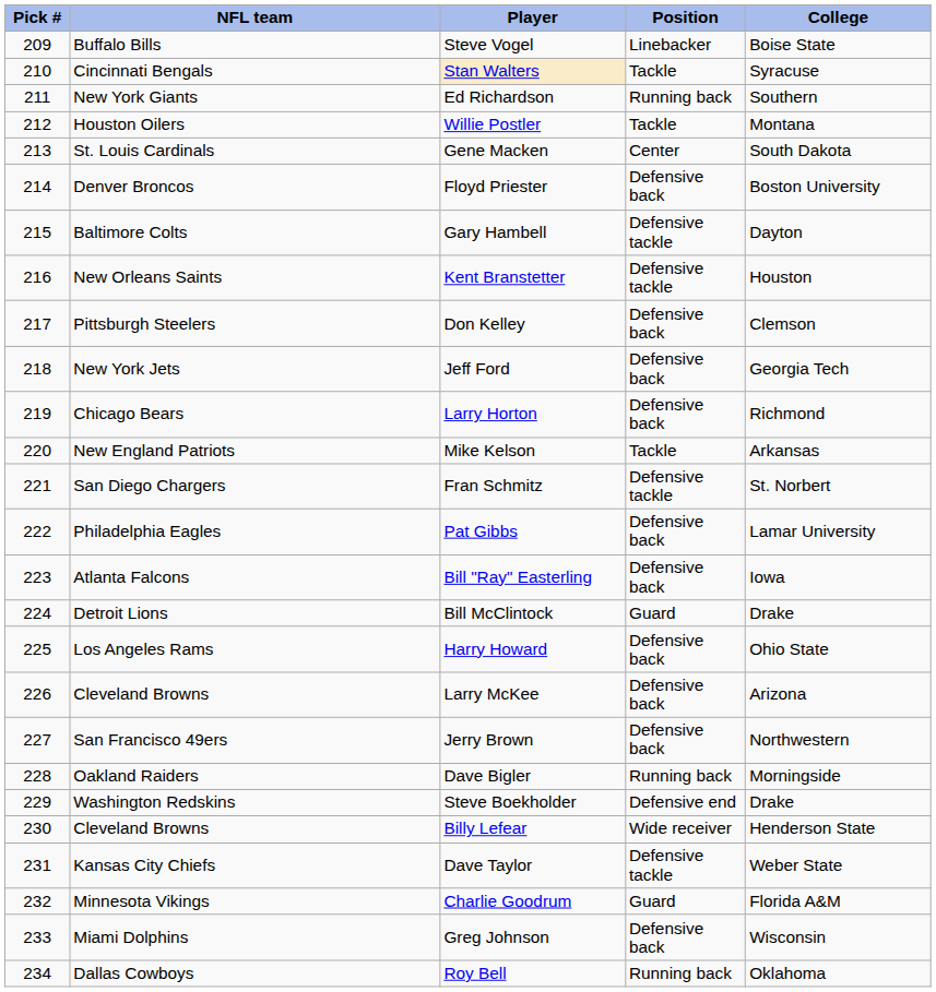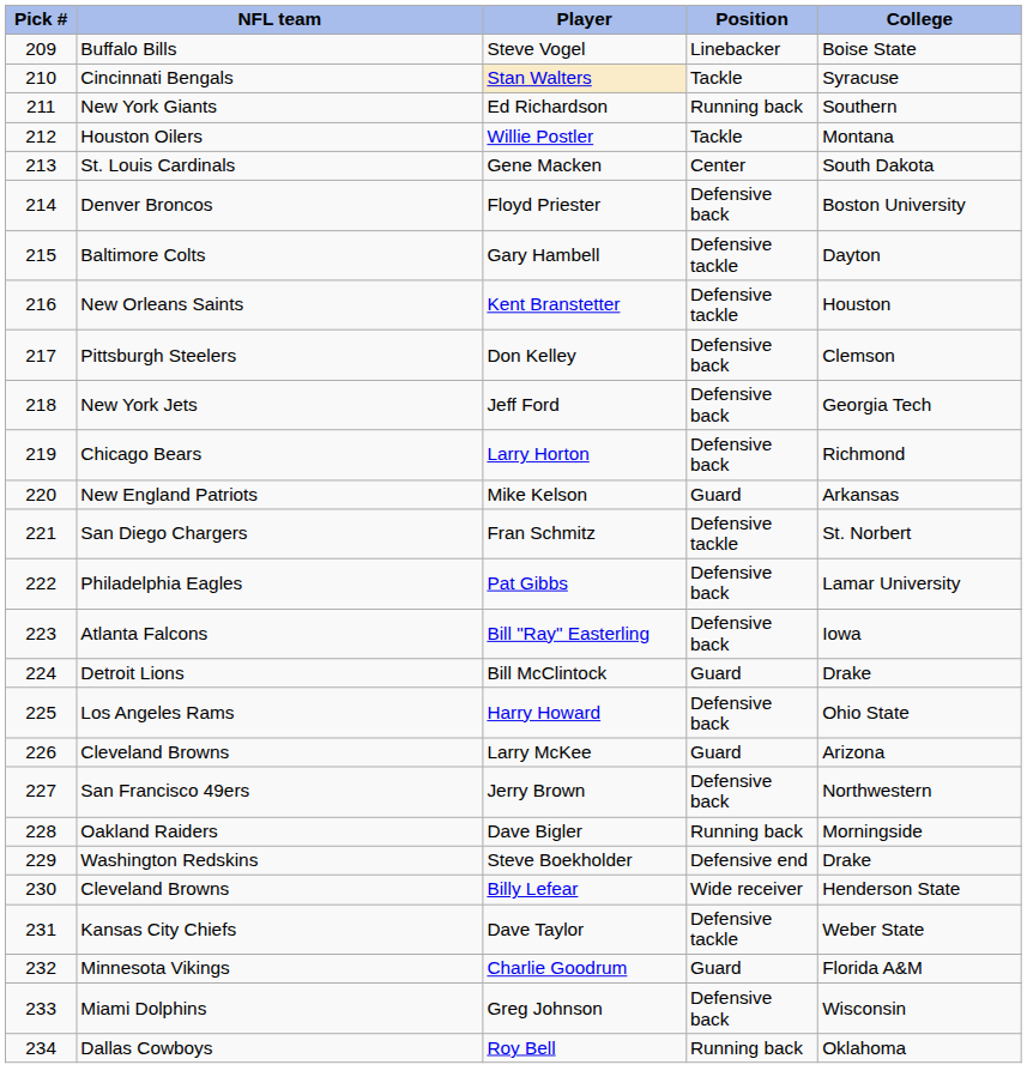Mike Kelson | Position: Tackle -> Guard
Larry McKee | Position: Defensive back -> Guard
